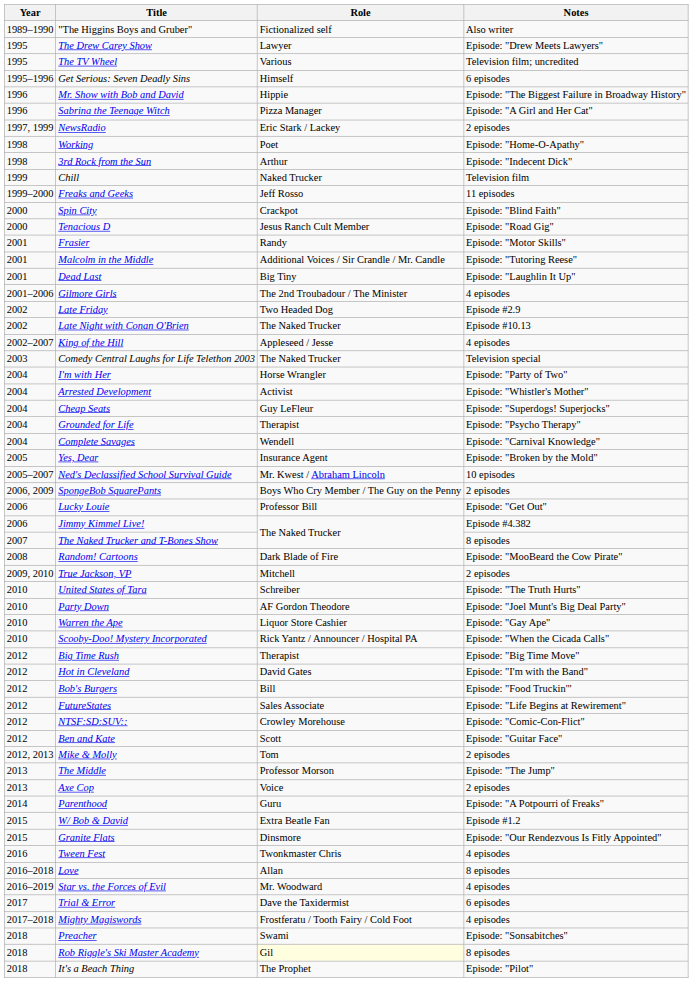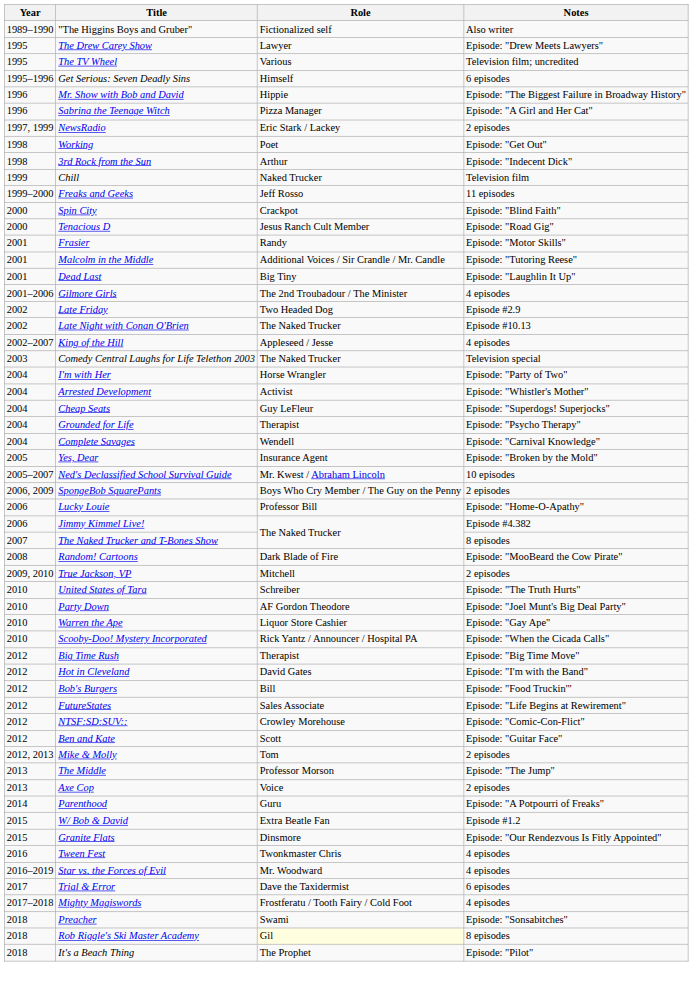Working | Notes: Episode: "Home-O-Apathy" -> Episode: "Get Out"
Lucky Louie | Notes: Episode: "Get Out" -> Episode: "Home-O-Apathy"
- row: 2016–2018 | Love | Allan | 8 episodes
